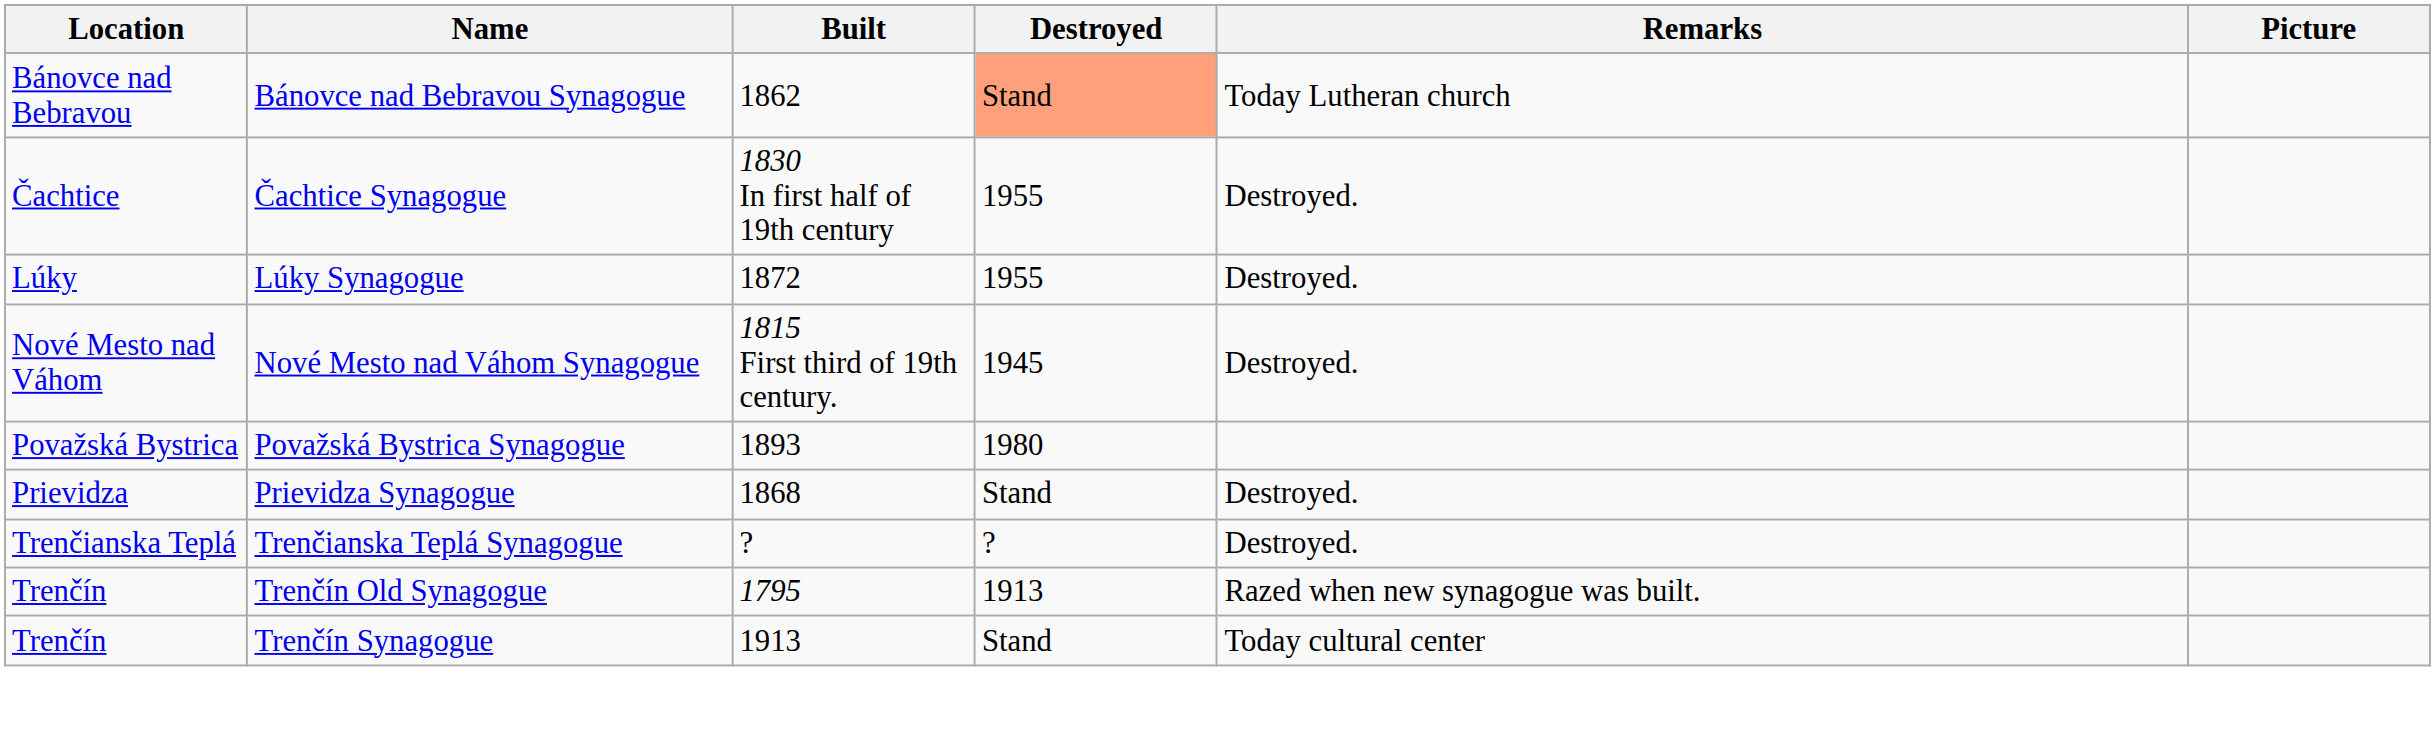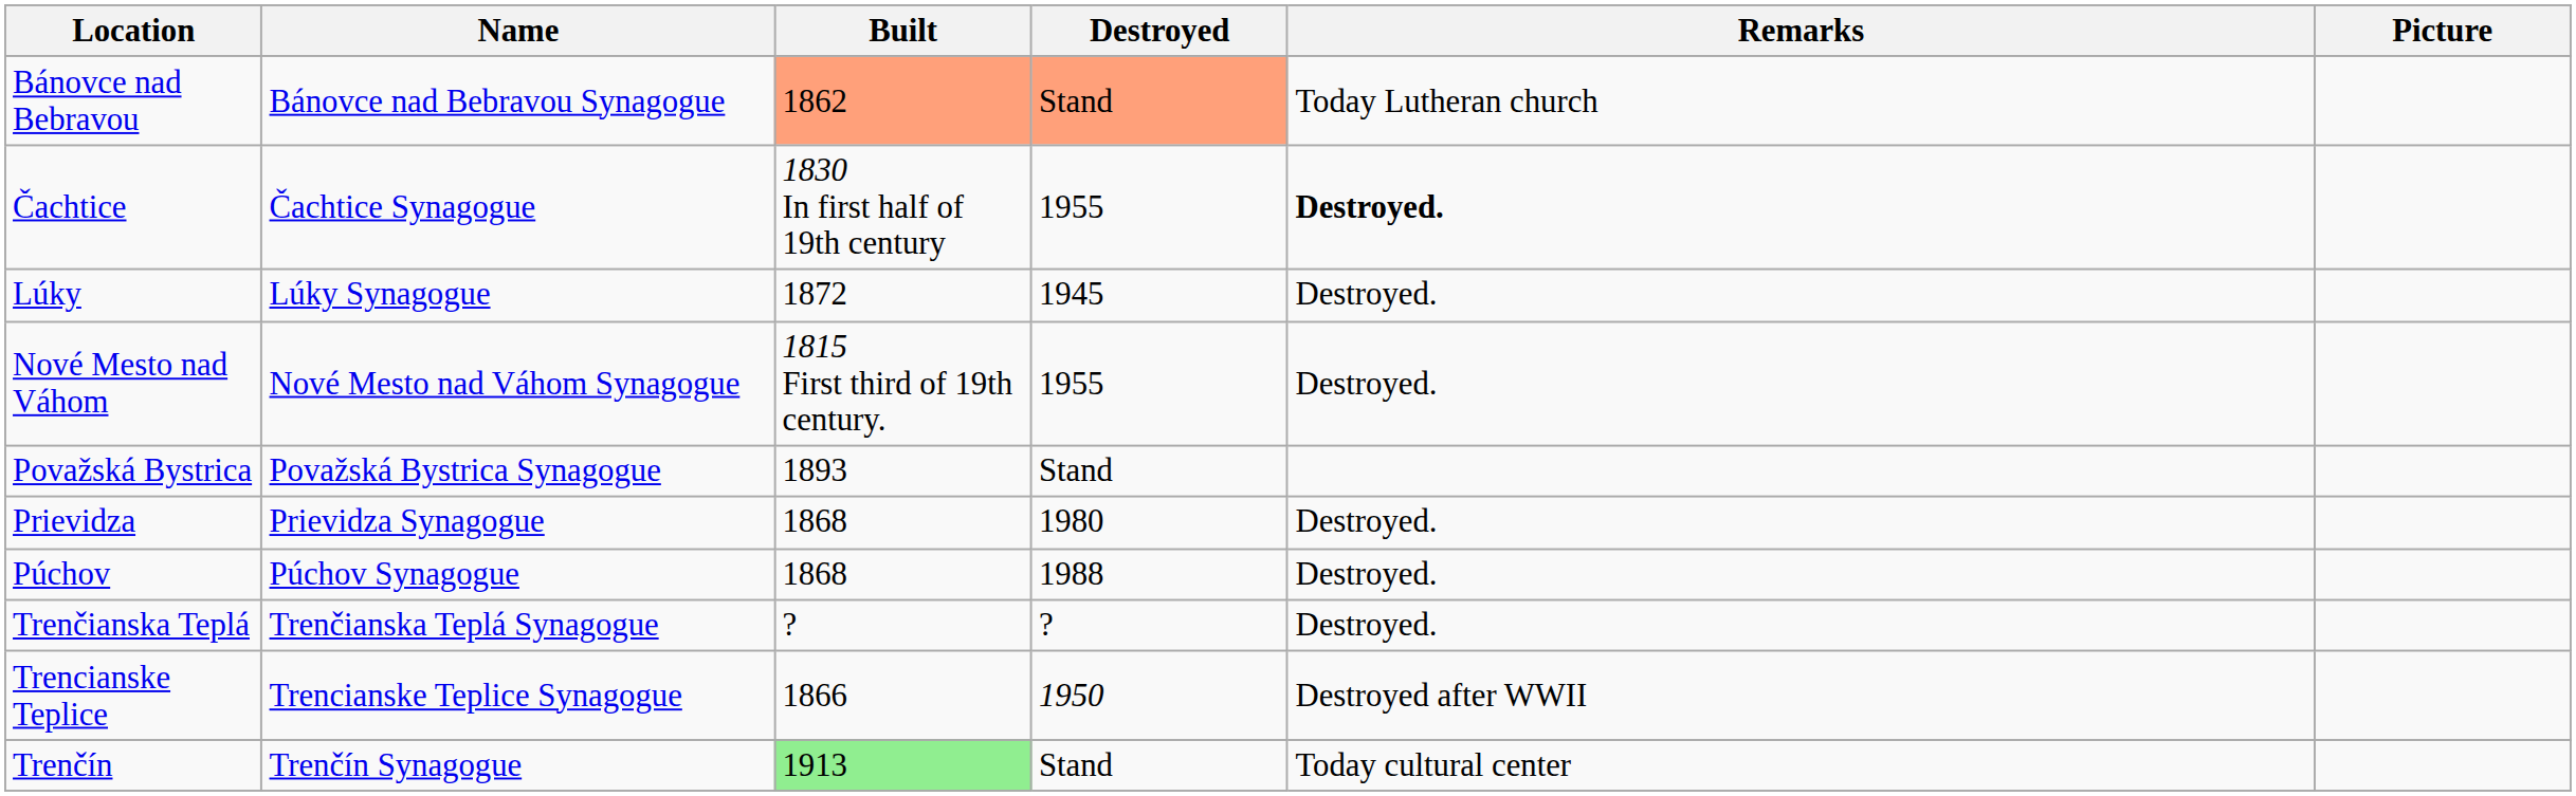Bánovce nad Bebravou Synagogue | Built: no background -> lightsalmon background
Čachtice Synagogue | Remarks: normal -> bold
Lúky Synagogue | Destroyed: 1955 -> 1945
Nové Mesto nad Váhom Synagogue | Destroyed: 1945 -> 1955
Považská Bystrica Synagogue | Destroyed: 1980 -> Stand
Prievidza Synagogue | Destroyed: Stand -> 1980
+ row: Púchov | Púchov Synagogue | 1868 | 1988 | Destroyed.
+ row: Trencianske Teplice | Trencianske Teplice Synagogue | 1866 | 1950 | Destroyed after WWII
- row: Trenčín | Trenčín Old Synagogue | 1795 | 1913 | Razed when new synagogue was built.
Trenčín Synagogue | Built: no background -> lightgreen background
